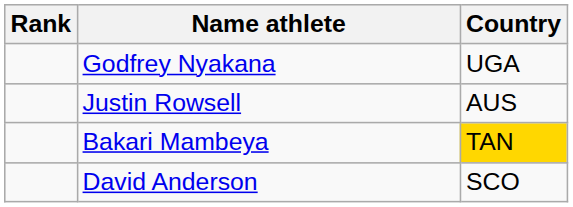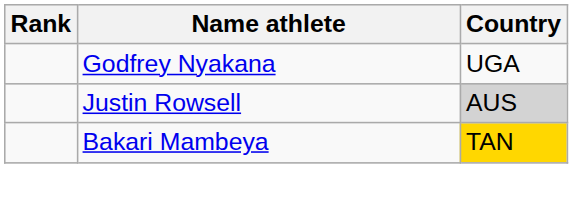Justin Rowsell | Country: no background -> lightgrey background
- row: David Anderson | SCO
